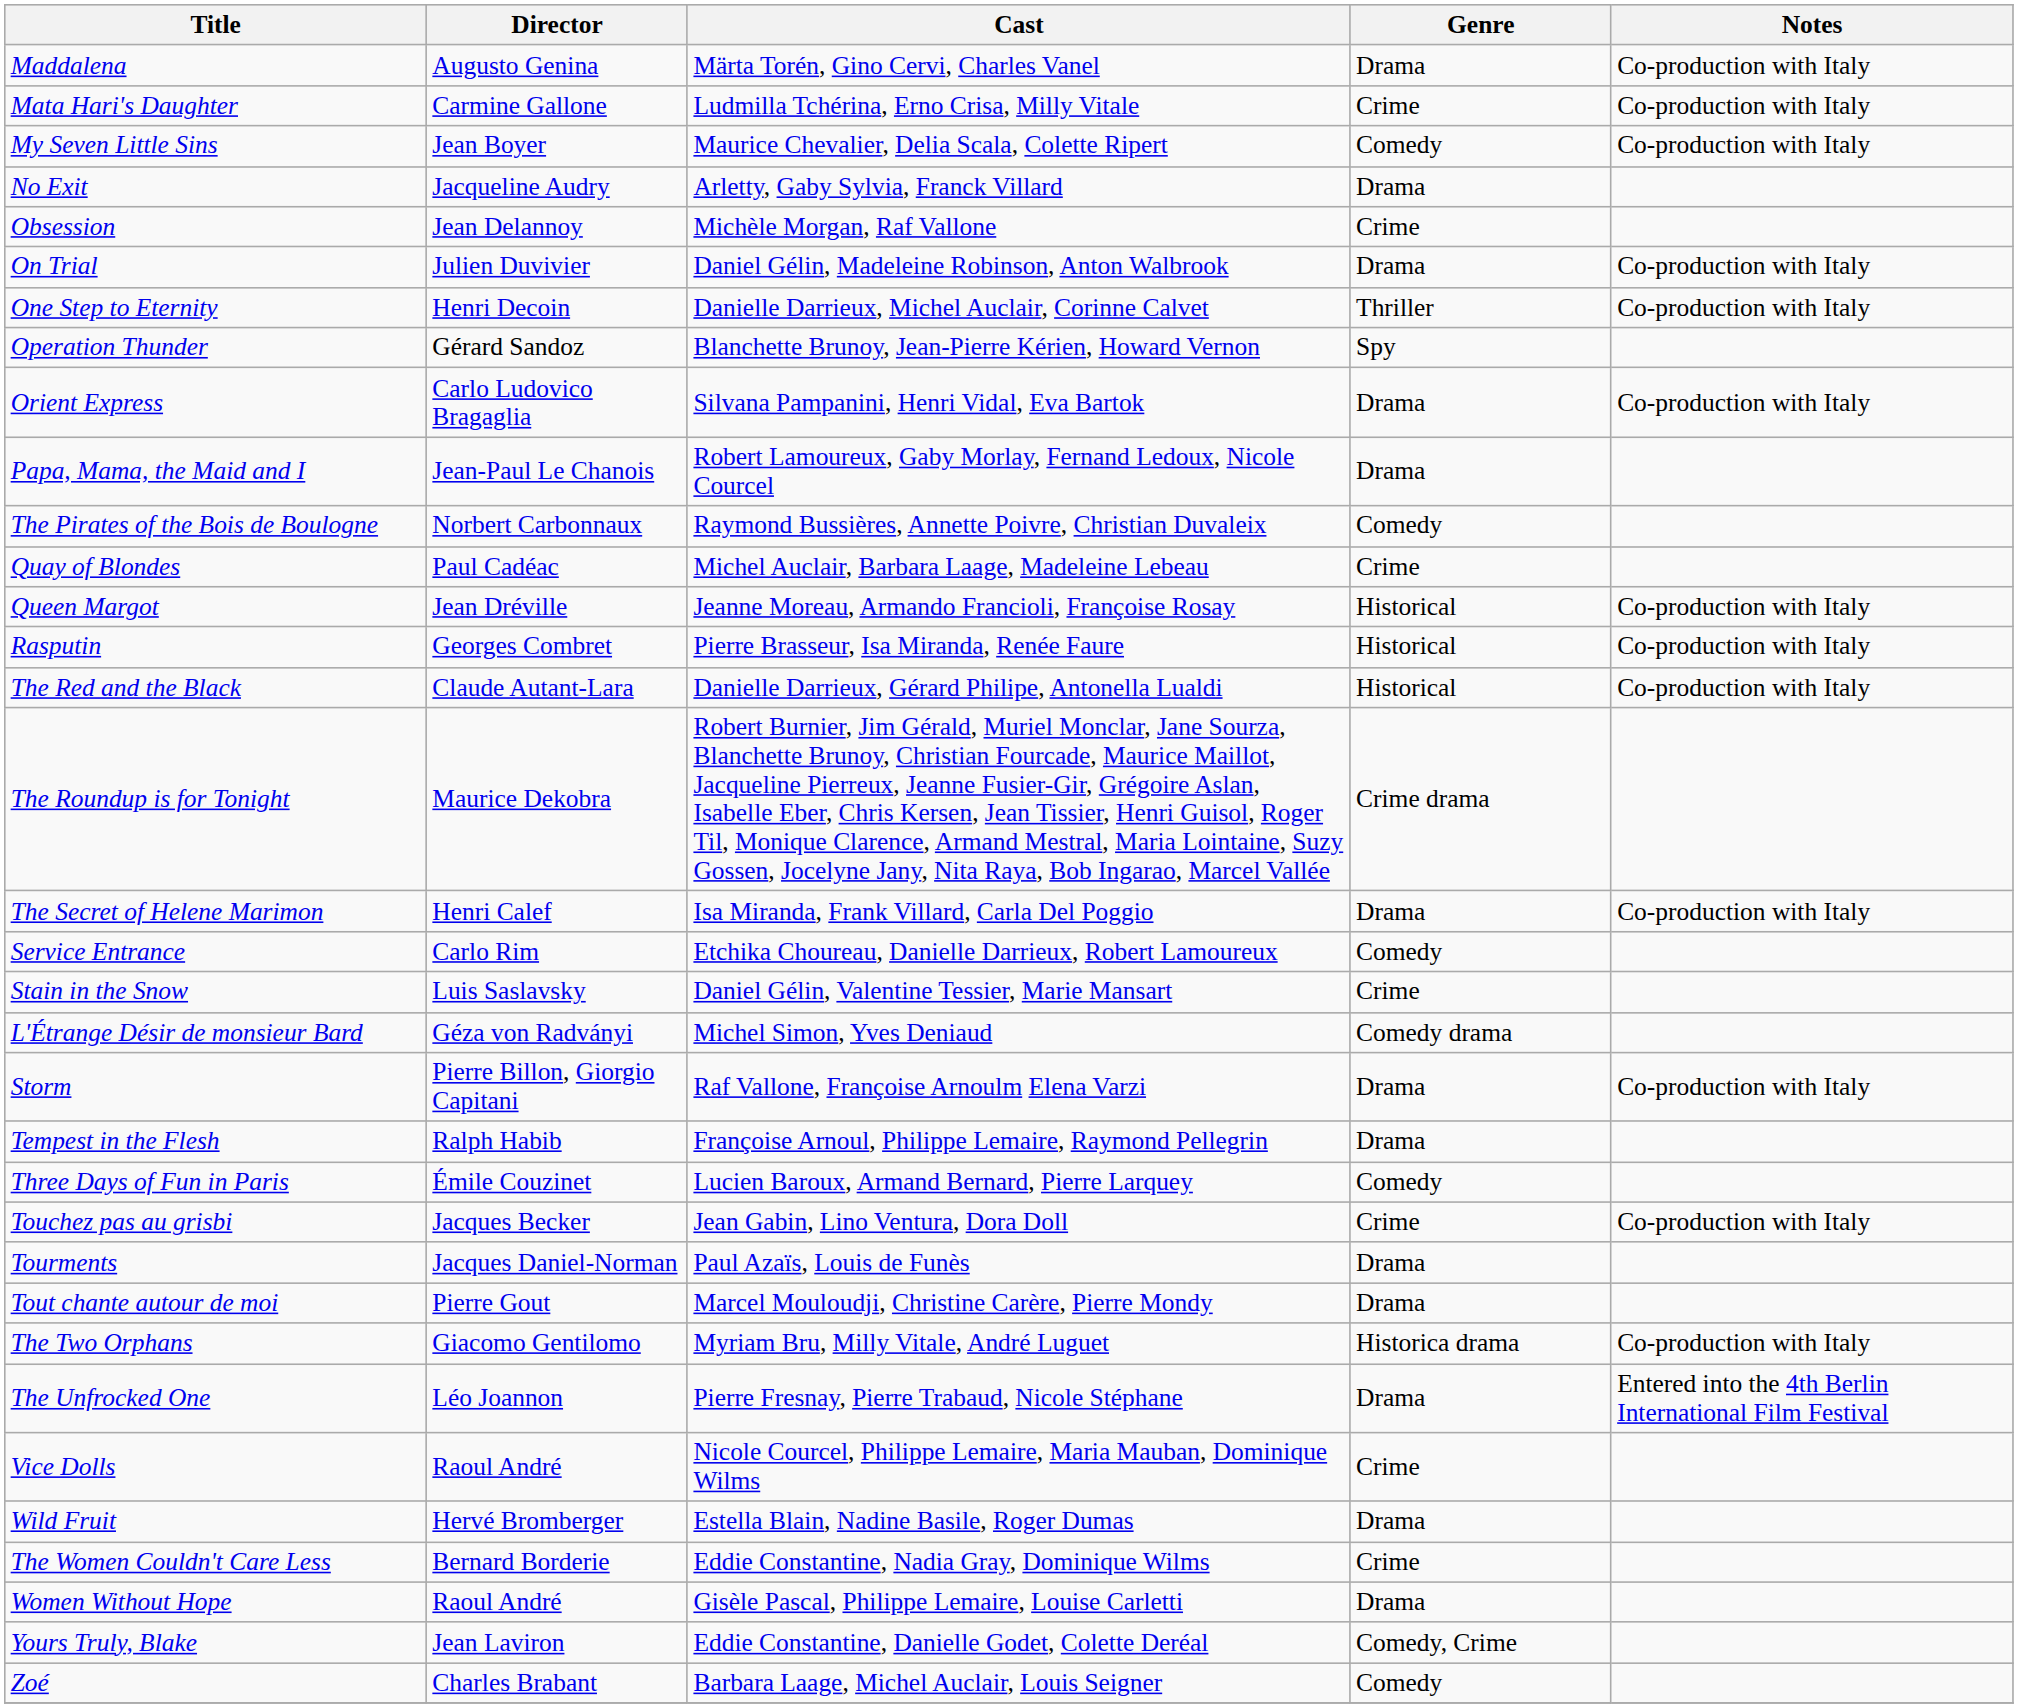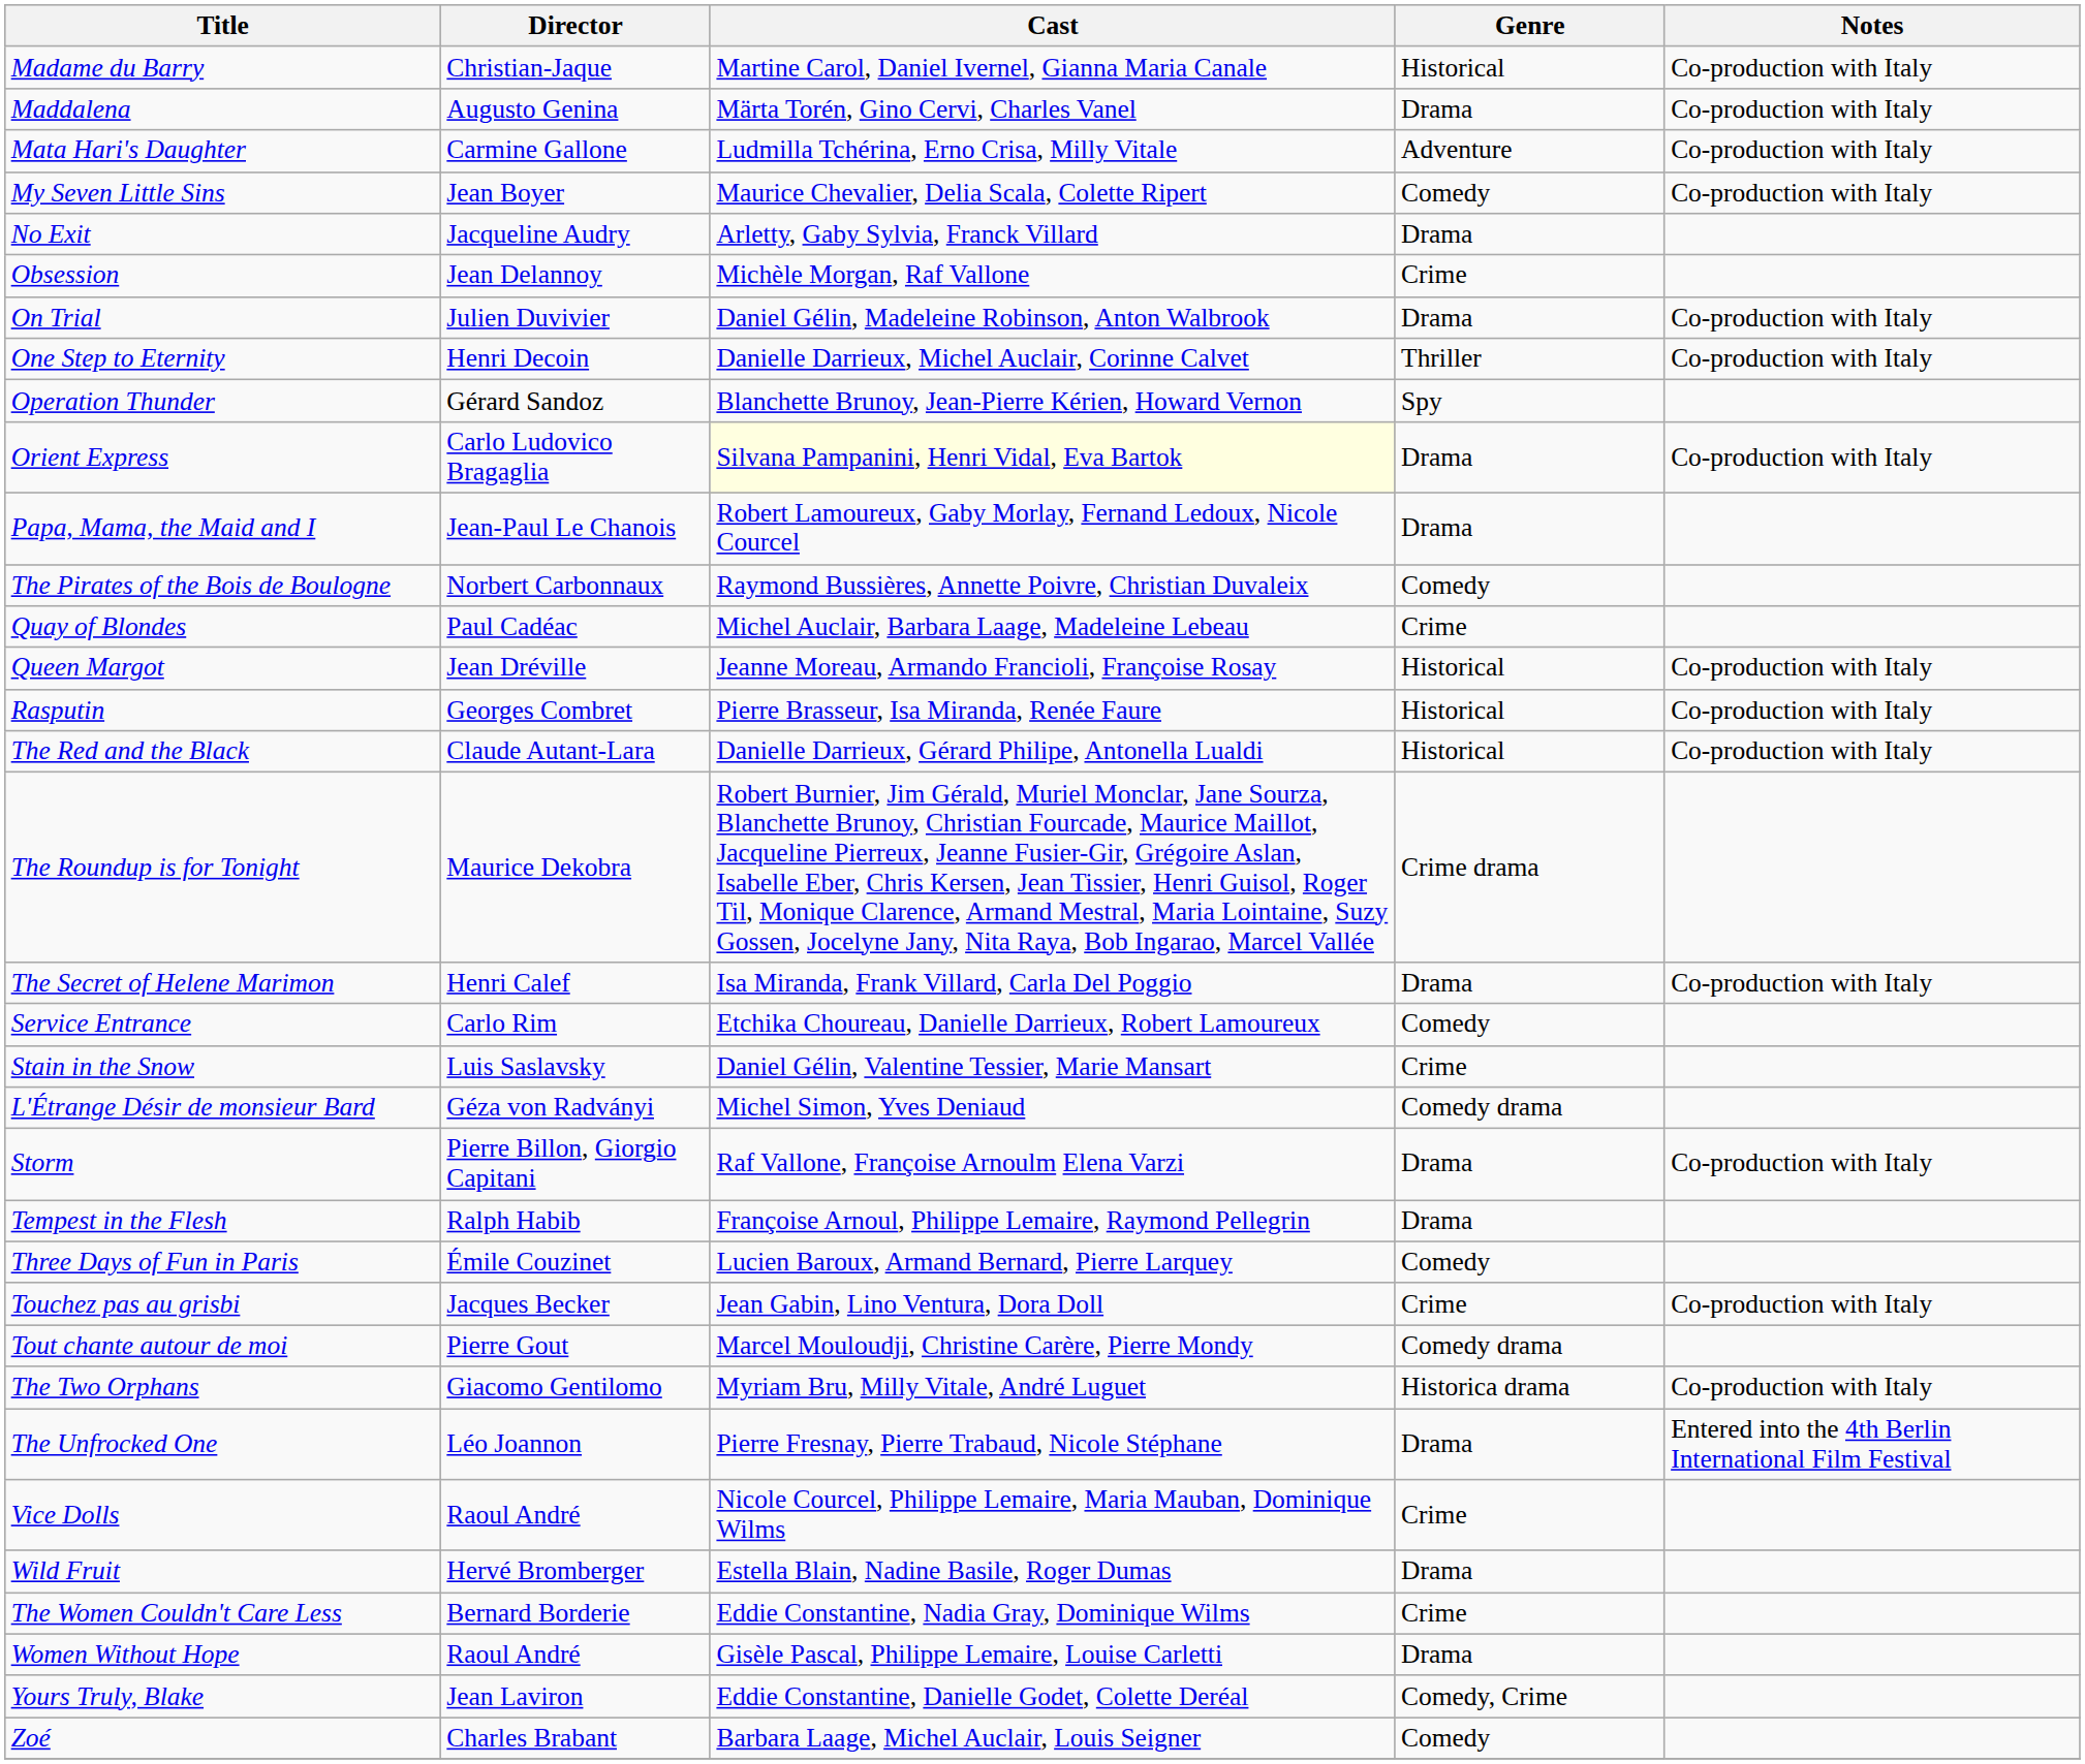+ row: Madame du Barry | Christian-Jaque | Martine Carol, Daniel Ivernel, Gianna Maria Canale | Historical | Co-production with Italy
Mata Hari's Daughter | Genre: Crime -> Adventure
Orient Express | Cast: no background -> lightyellow background
- row: Tourments | Jacques Daniel-Norman | Paul Azaïs, Louis de Funès | Drama
Tout chante autour de moi | Genre: Drama -> Comedy drama
